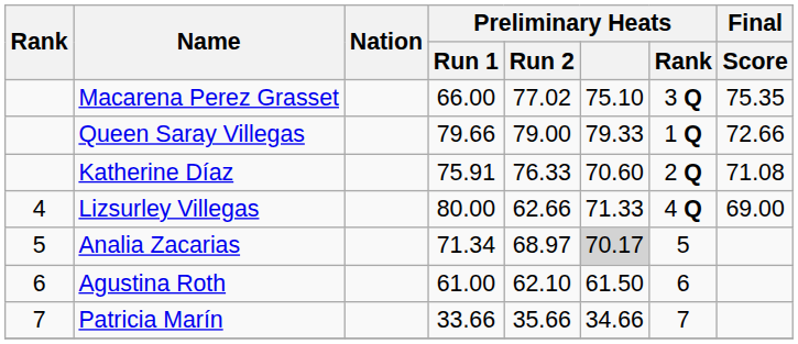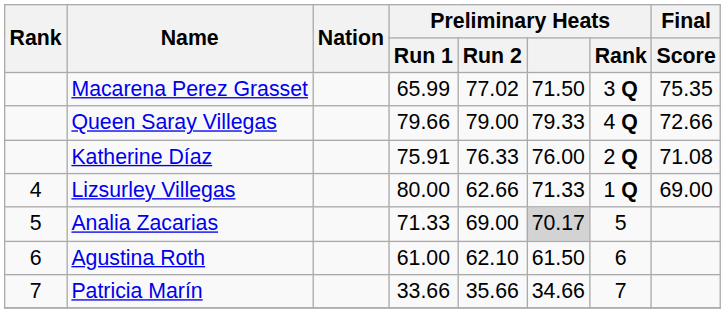Macarena Perez Grasset | Preliminary Heats / Run 1: 66.00 -> 65.99
Macarena Perez Grasset | Preliminary Heats: 75.10 -> 71.50
Queen Saray Villegas | Preliminary Heats / Rank: 1 Q -> 4 Q
Katherine Díaz | Preliminary Heats: 70.60 -> 76.00
Lizsurley Villegas | Preliminary Heats / Rank: 4 Q -> 1 Q
Analia Zacarias | Preliminary Heats / Run 1: 71.34 -> 71.33
Analia Zacarias | Preliminary Heats / Run 2: 68.97 -> 69.00
